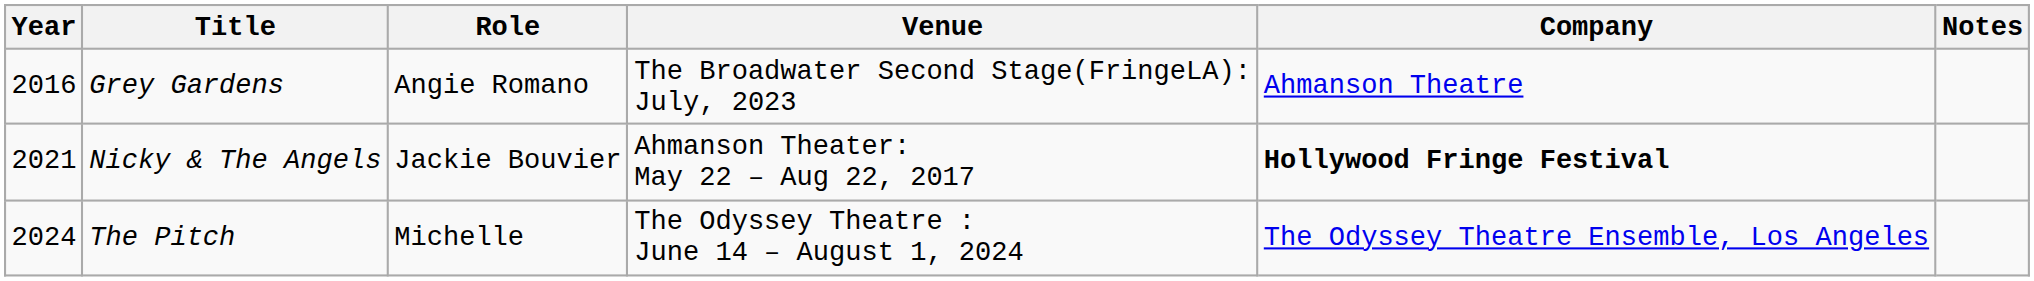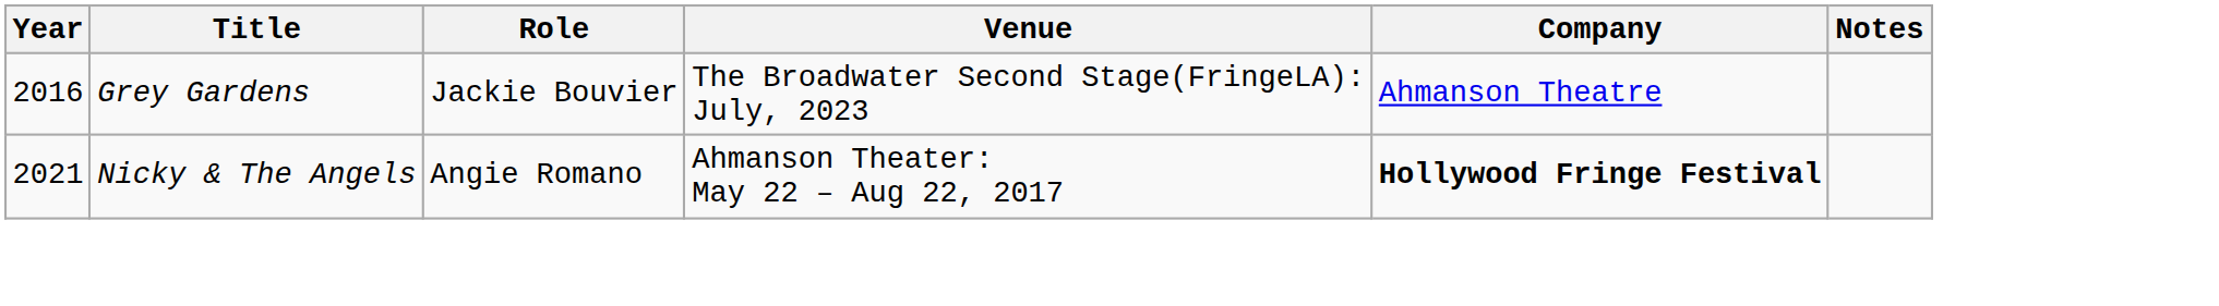Grey Gardens | Role: Angie Romano -> Jackie Bouvier
Nicky & The Angels | Role: Jackie Bouvier -> Angie Romano
- row: 2024 | The Pitch | Michelle | The Odyssey Theatre : June 14 – August 1, 2024 | The Odyssey Theatre Ensemble, Los Angeles
